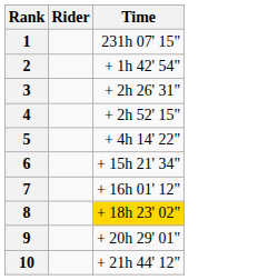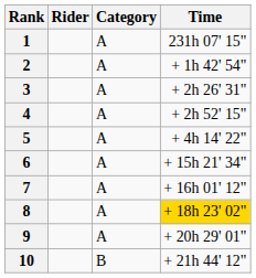+ column: Category | A | A | A | A | A | A | A | A | A | B
